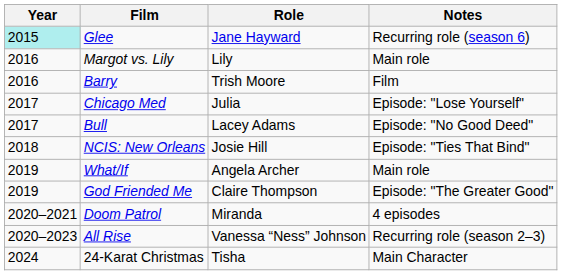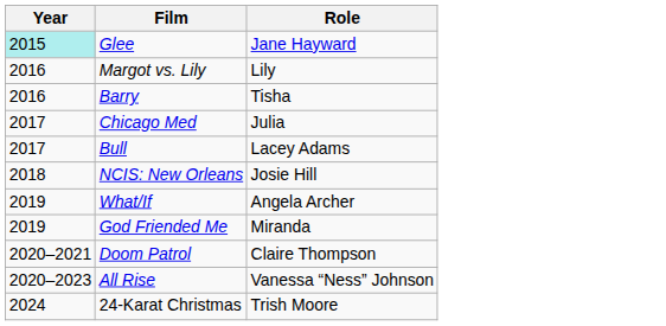- column: Notes | Recurring role (season 6) | Main role | Film | Episode: "Lose Yourself" | Episode: "No Good Deed" | Episode: "Ties That Bind" | Main role | Episode: "The Greater Good" | 4 episodes | Recurring role (season 2–3) | Main Character
Barry | Role: Trish Moore -> Tisha
God Friended Me | Role: Claire Thompson -> Miranda
Doom Patrol | Role: Miranda -> Claire Thompson
24-Karat Christmas | Role: Tisha -> Trish Moore
